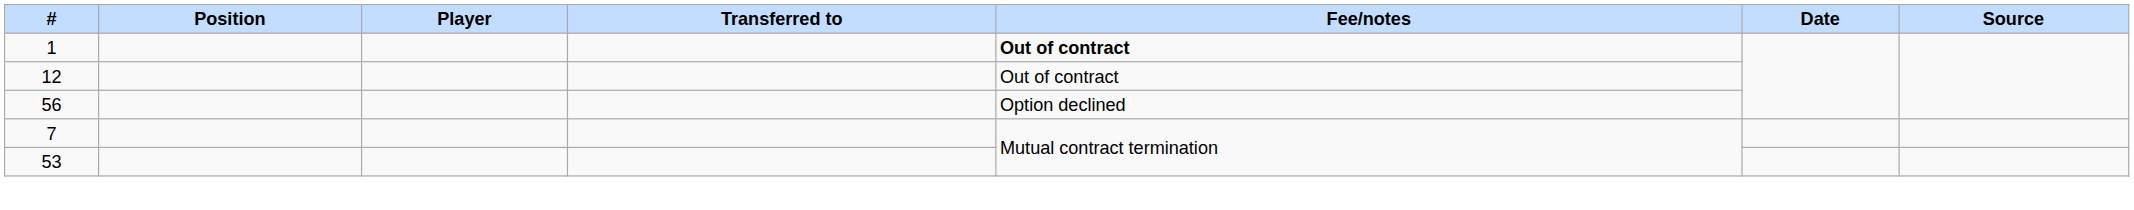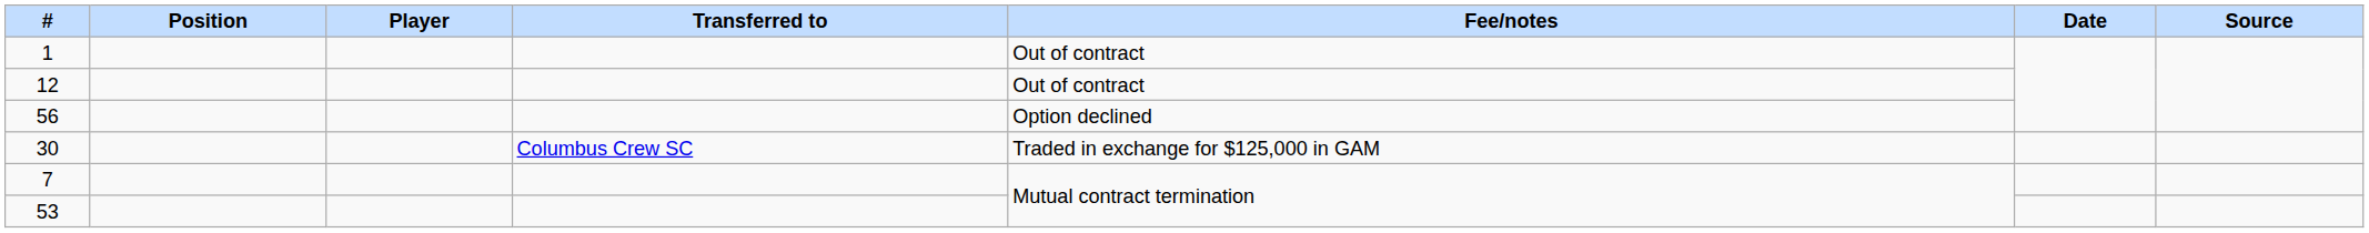1 | Fee/notes: bold -> normal
+ row: 30 | Columbus Crew SC | Traded in exchange for $125,000 in GAM
